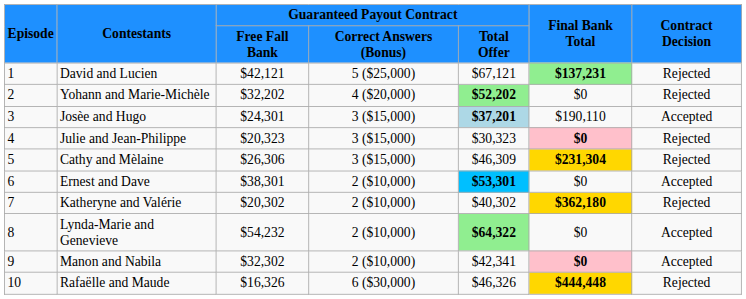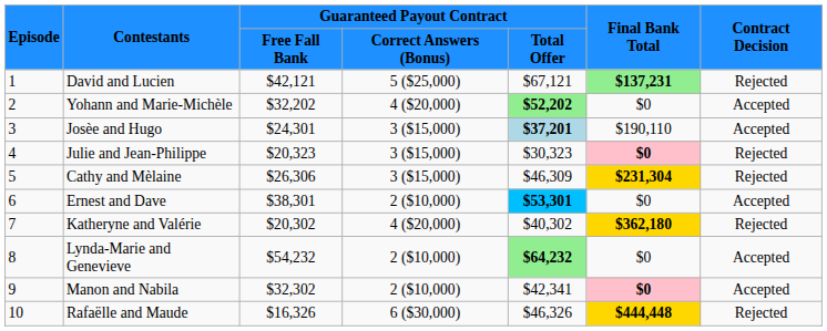Yohann and Marie-Michèle | Contract Decision: Rejected -> Accepted
Katheryne and Valérie | Guaranteed Payout Contract / Correct Answers (Bonus): 2 ($10,000) -> 4 ($20,000)
Lynda-Marie and Genevieve | Guaranteed Payout Contract / Total Offer: $64,322 -> $64,232
